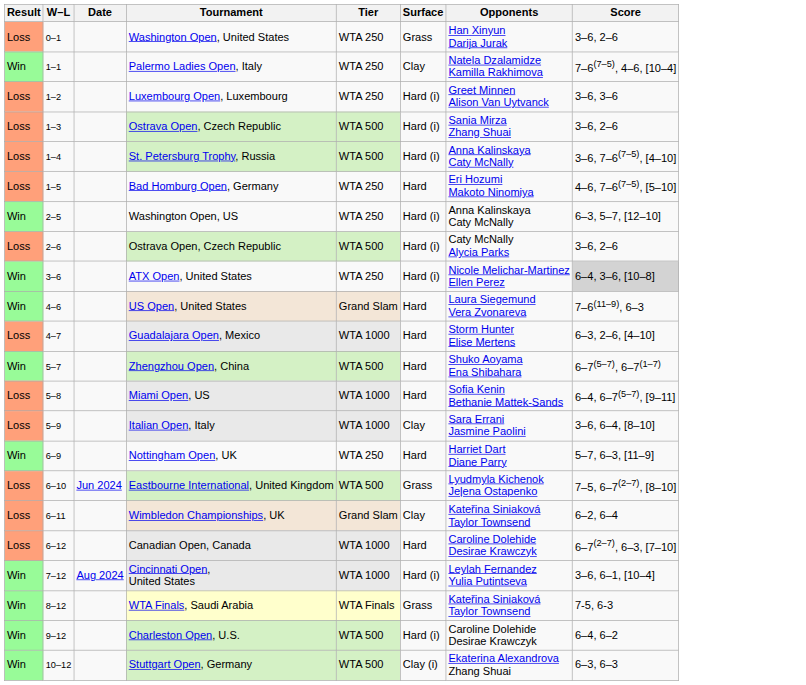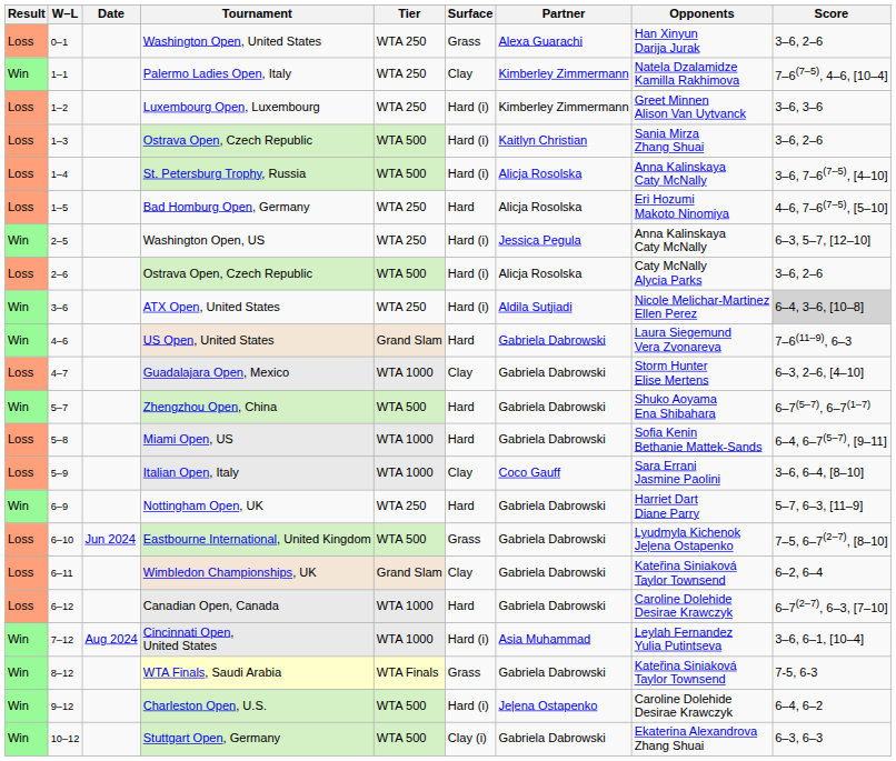+ column: Partner | Alexa Guarachi | Kimberley Zimmermann | Kimberley Zimmermann | Kaitlyn Christian | Alicja Rosolska | Alicja Rosolska | Jessica Pegula | Alicja Rosolska | Aldila Sutjiadi | Gabriela Dabrowski | Gabriela Dabrowski | Gabriela Dabrowski | Gabriela Dabrowski | Coco Gauff | Gabriela Dabrowski | Gabriela Dabrowski | Gabriela Dabrowski | Gabriela Dabrowski | Asia Muhammad | Gabriela Dabrowski | Jeļena Ostapenko | Gabriela Dabrowski
Guadalajara Open, Mexico | Surface: Hard -> Clay
